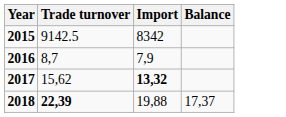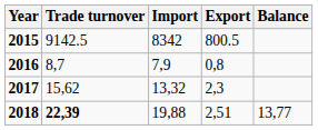+ column: Export | 800.5 | 0,8 | 2,3 | 2,51
2017 | Import: bold -> normal
2018 | Balance: 17,37 -> 13,77
